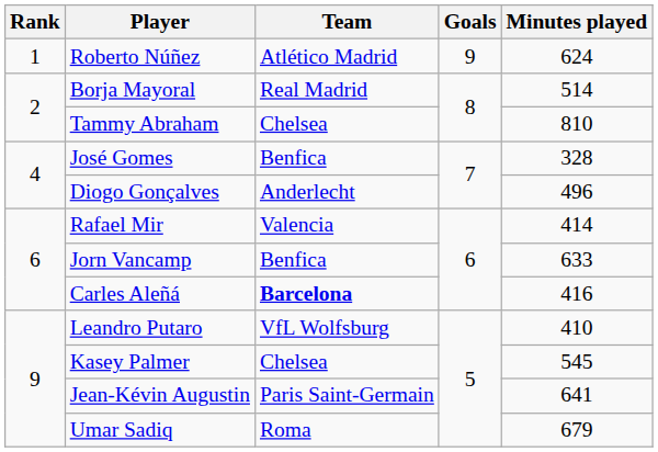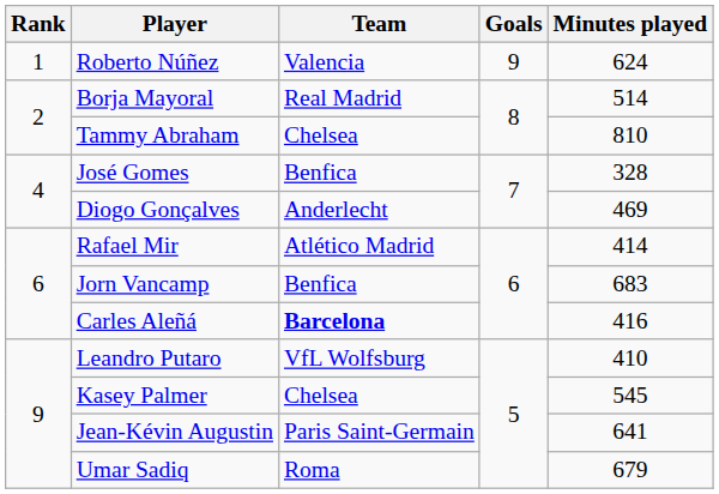Roberto Núñez | Team: Atlético Madrid -> Valencia
Diogo Gonçalves | Minutes played: 496 -> 469
Rafael Mir | Team: Valencia -> Atlético Madrid
Jorn Vancamp | Minutes played: 633 -> 683
